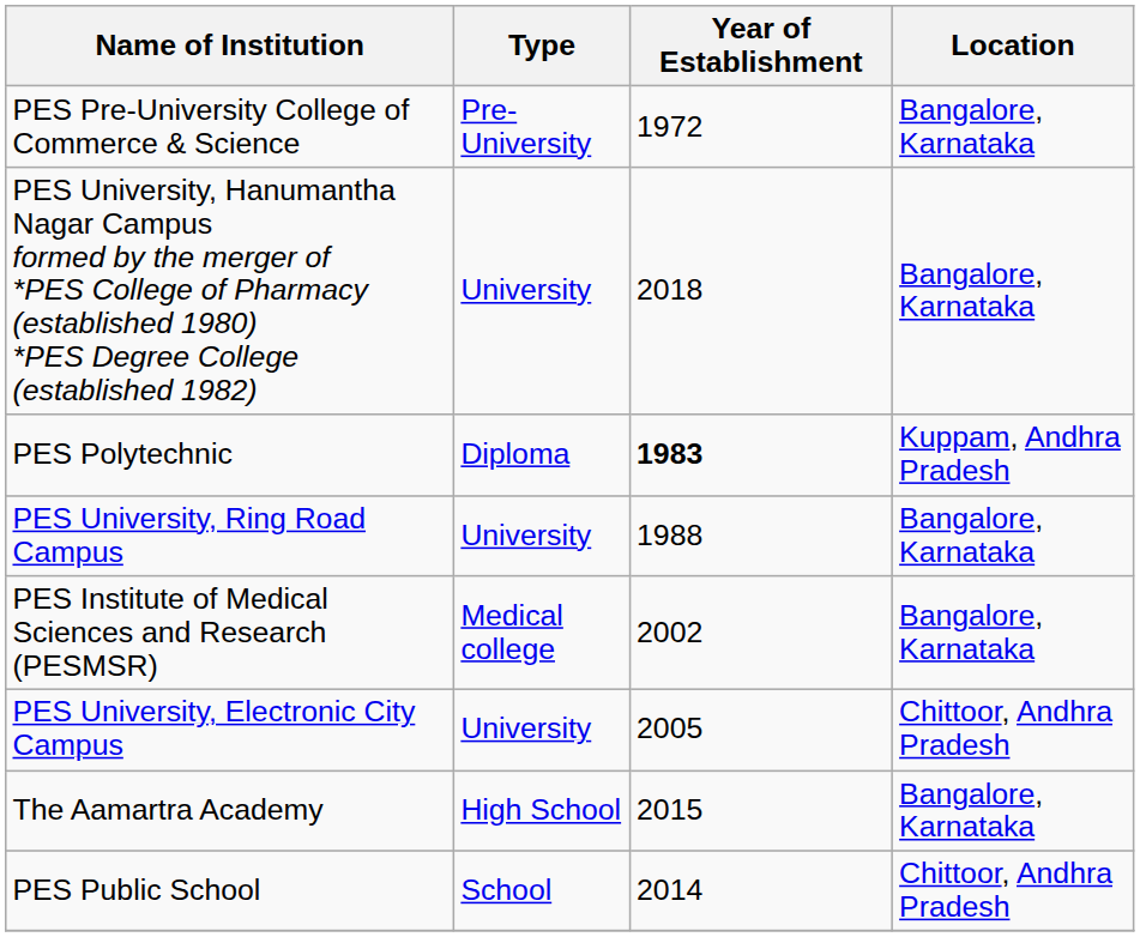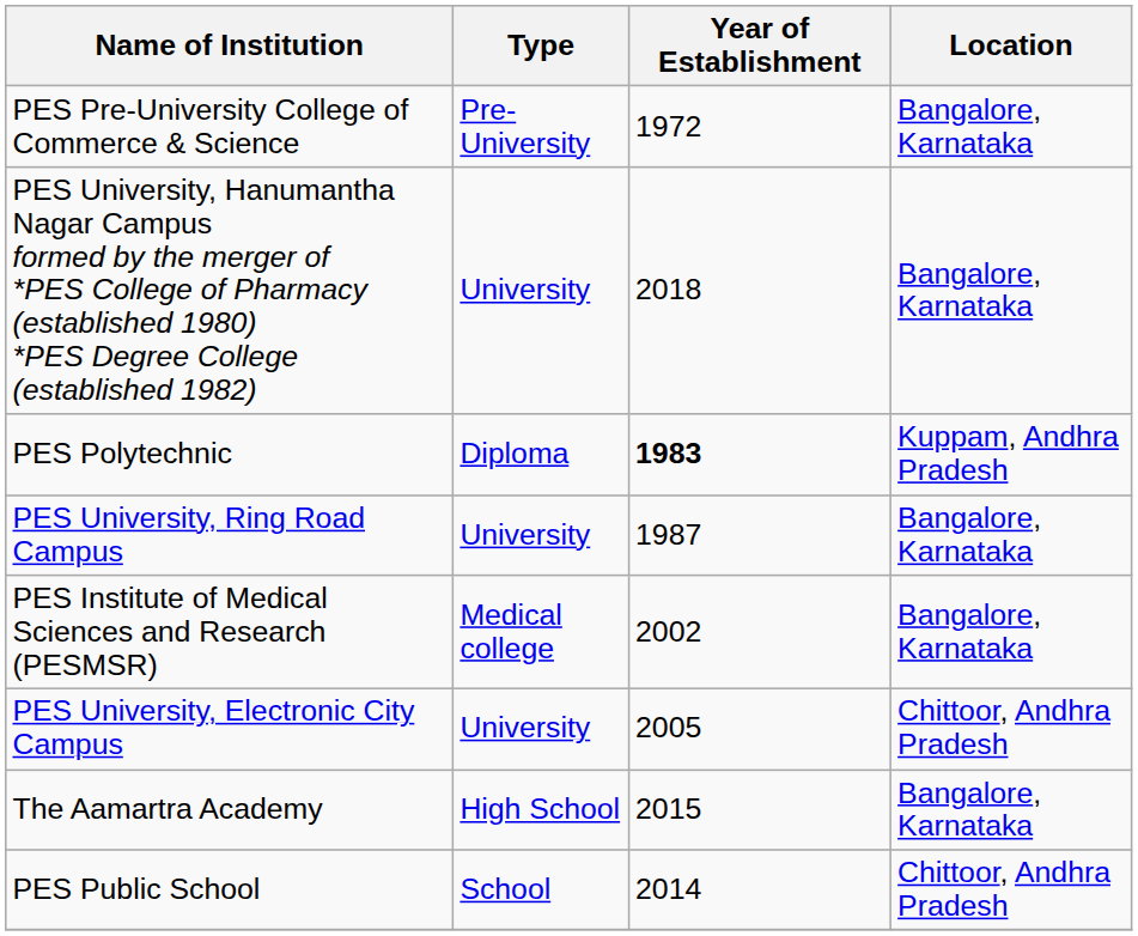PES University, Ring Road Campus | Year of Establishment: 1988 -> 1987
